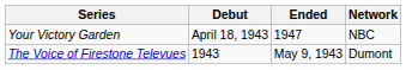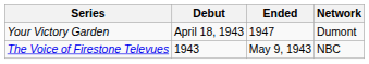Your Victory Garden | Network: NBC -> Dumont
The Voice of Firestone Televues | Network: Dumont -> NBC
